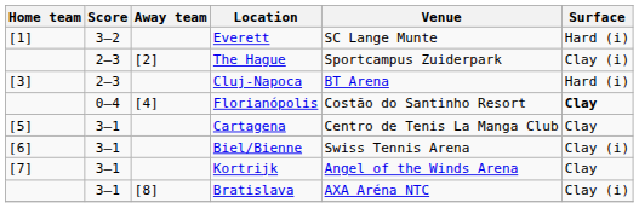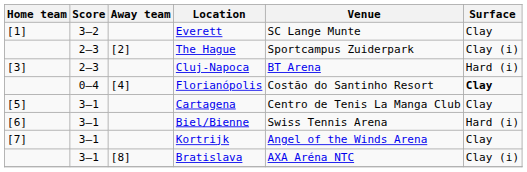Everett | Surface: Hard (i) -> Clay
Biel/Bienne | Surface: Clay (i) -> Hard (i)
